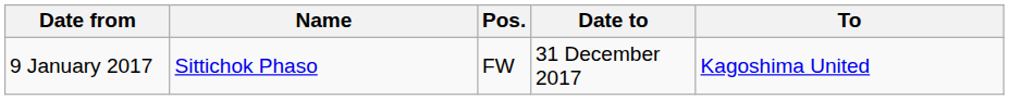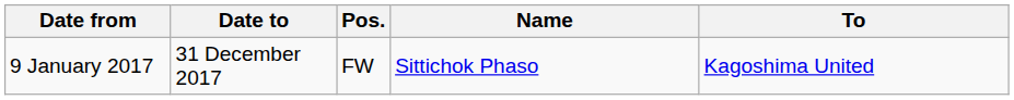columns swapped: Date to <-> Name
